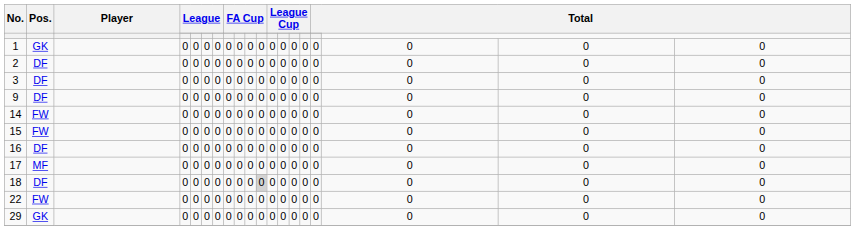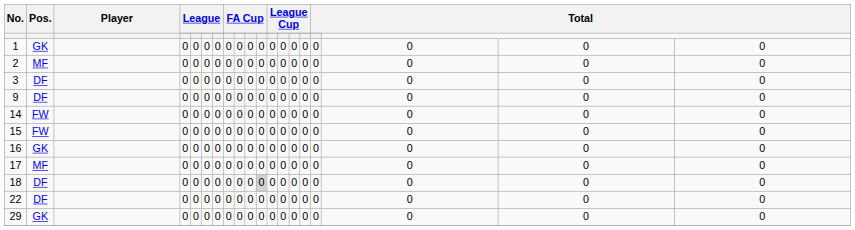2 | Pos.: DF -> MF
16 | Pos.: DF -> GK
22 | Pos.: FW -> DF
